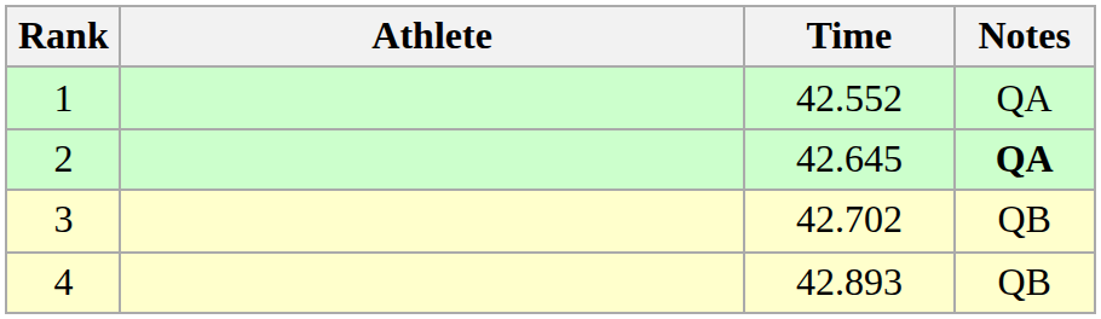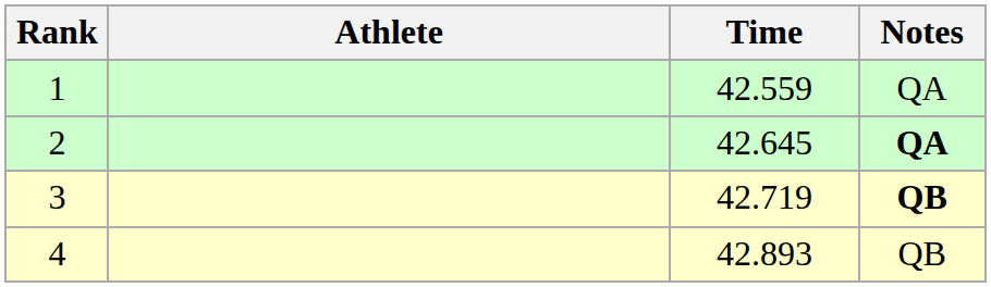1 | Time: 42.552 -> 42.559
3 | Time: 42.702 -> 42.719
3 | Notes: normal -> bold
